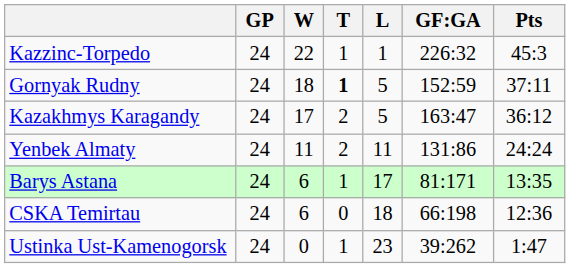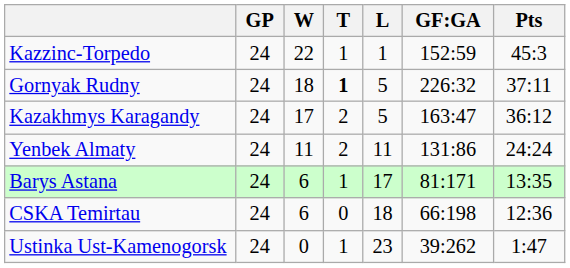Kazzinc-Torpedo | GF:GA: 226:32 -> 152:59
Gornyak Rudny | GF:GA: 152:59 -> 226:32
